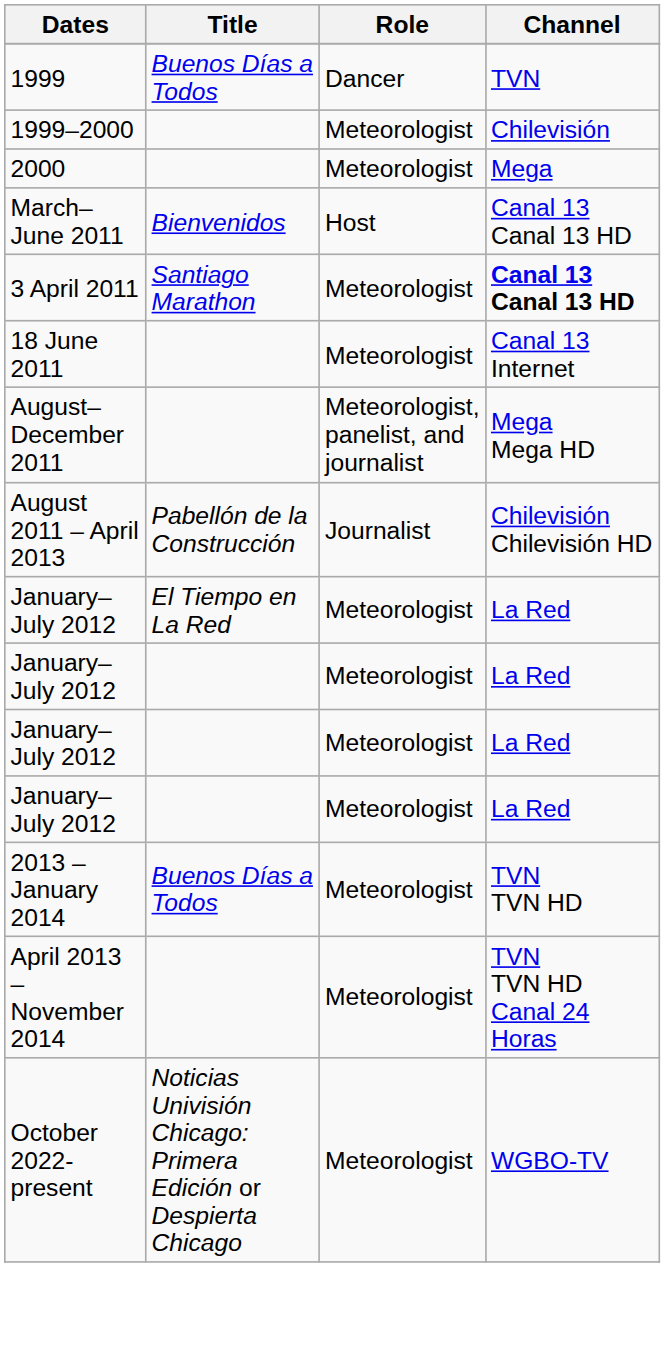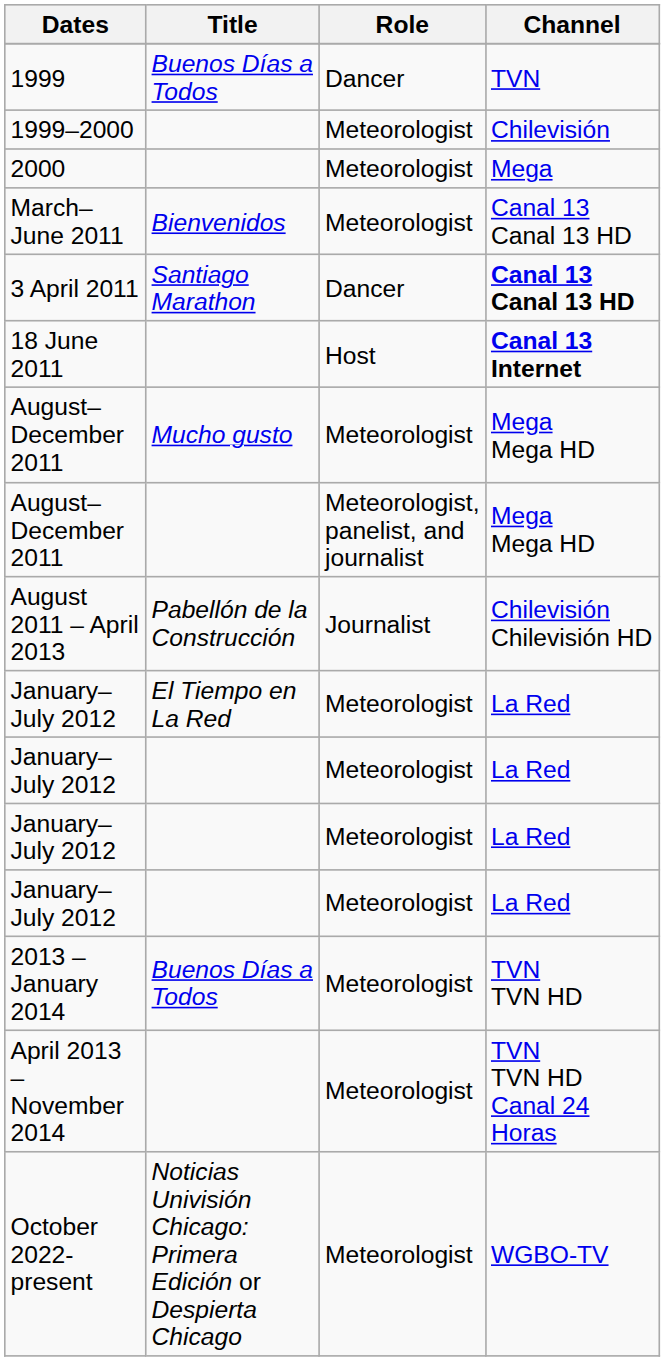March–June 2011 | Role: Host -> Meteorologist
3 April 2011 | Role: Meteorologist -> Dancer
18 June 2011 | Role: Meteorologist -> Host
18 June 2011 | Channel: normal -> bold
+ row: August–December 2011 | Mucho gusto | Meteorologist | Mega Mega HD
